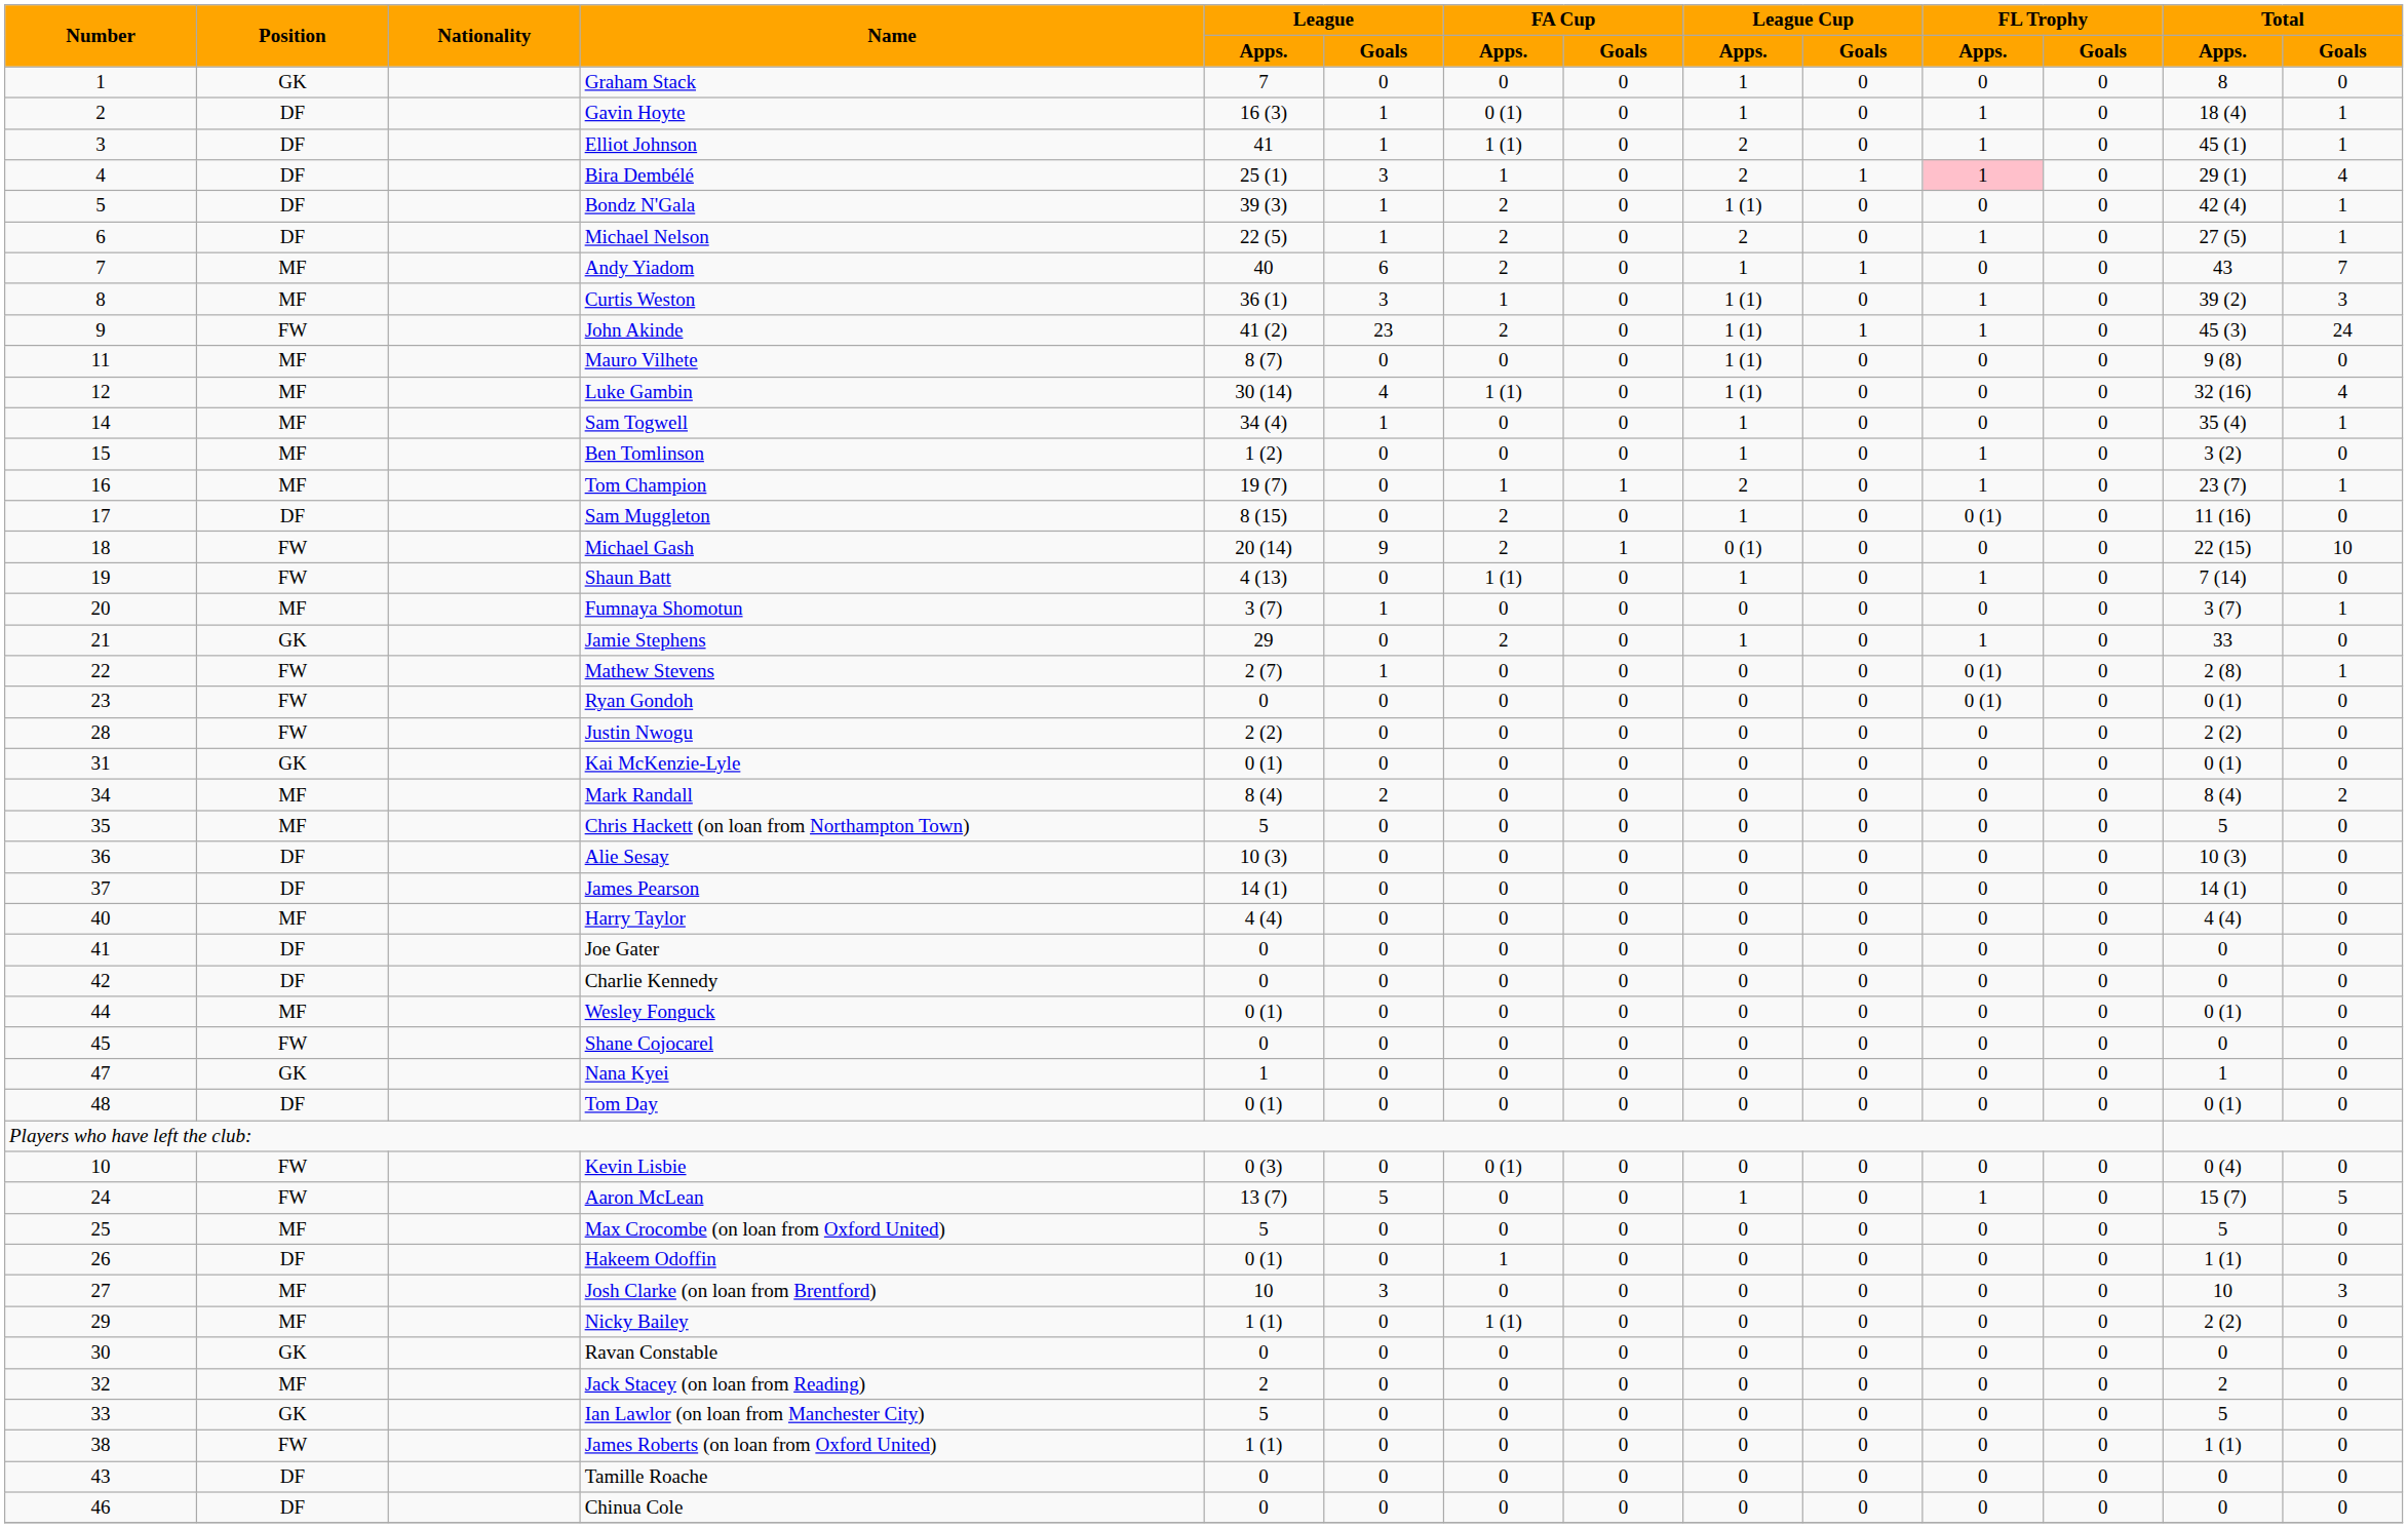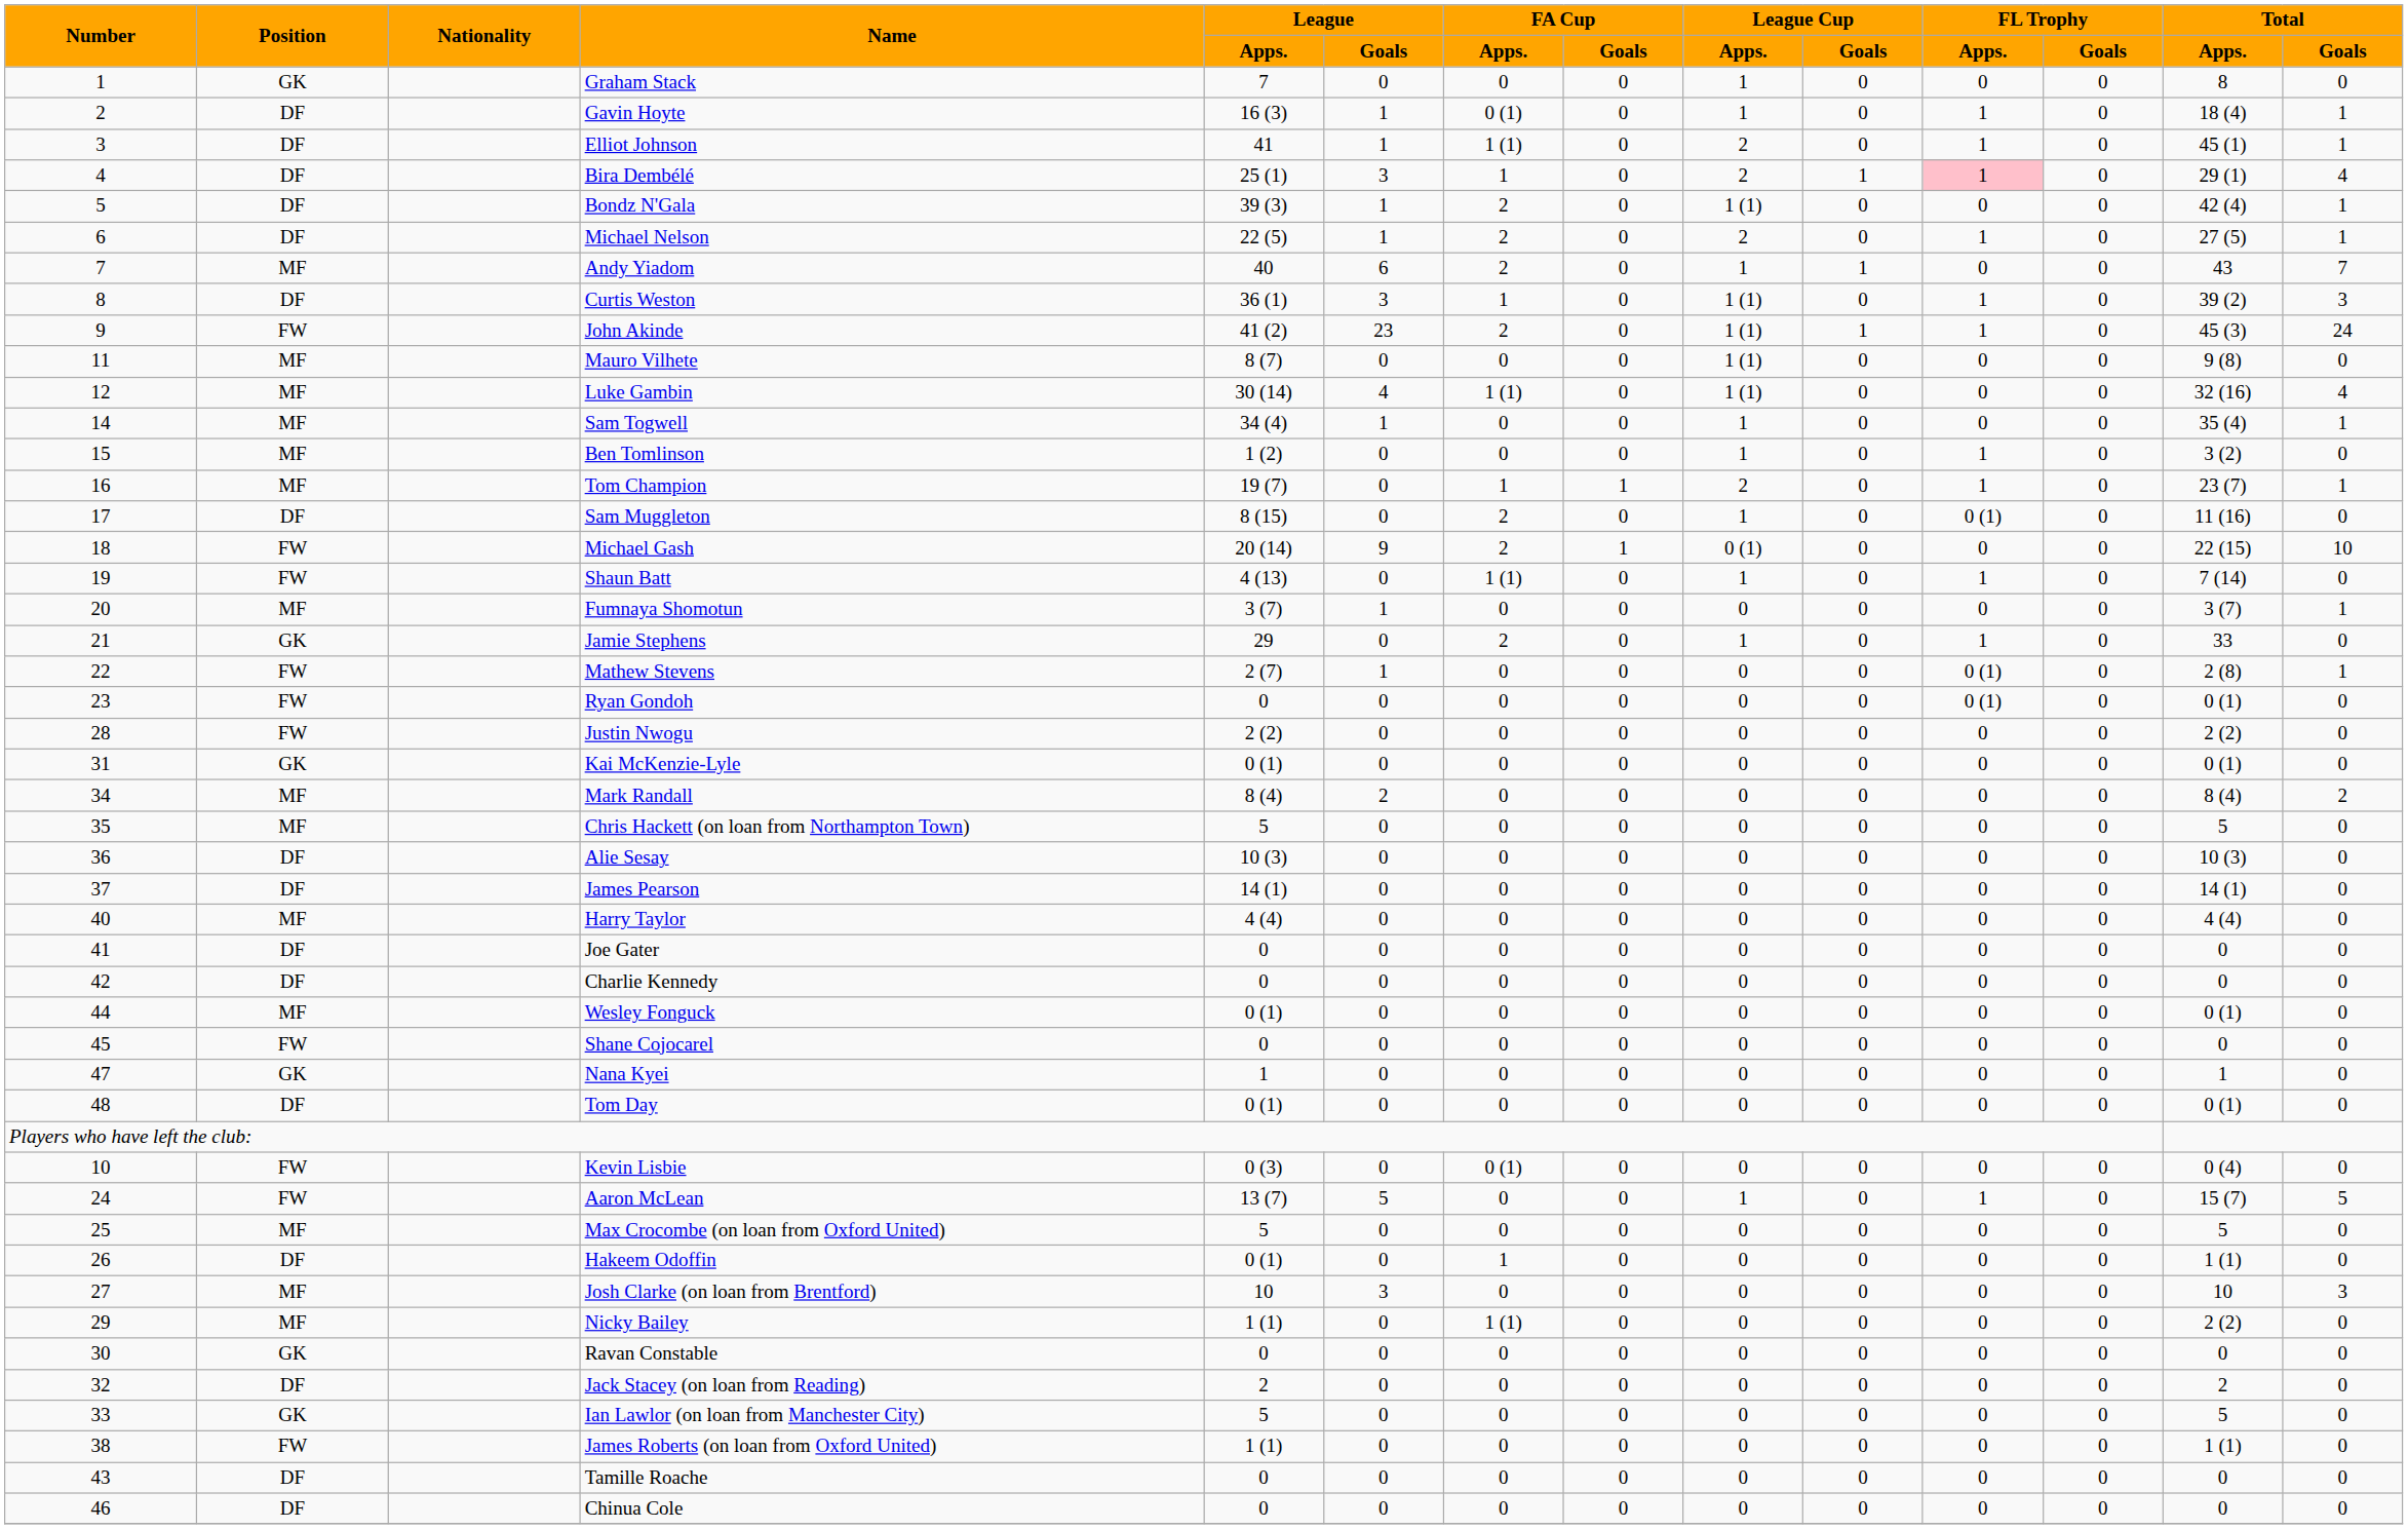Curtis Weston | Position: MF -> DF
Jack Stacey (on loan from Reading) | Position: MF -> DF
